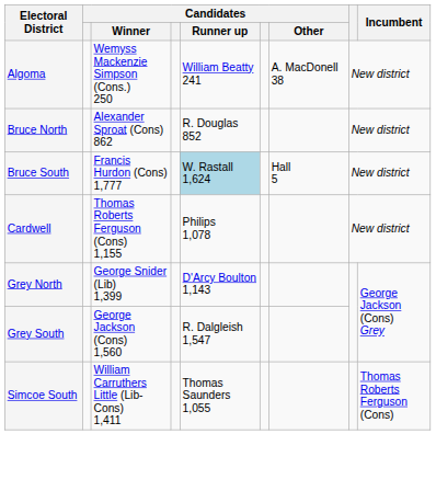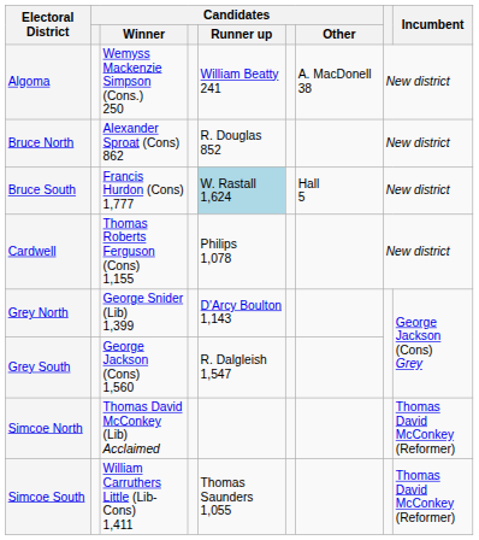+ row: Simcoe North | Thomas David McConkey (Lib) Acclaimed | Thomas David McConkey (Reformer)
Simcoe South | Incumbent: Thomas Roberts Ferguson (Cons) -> Thomas David McConkey (Reformer)
